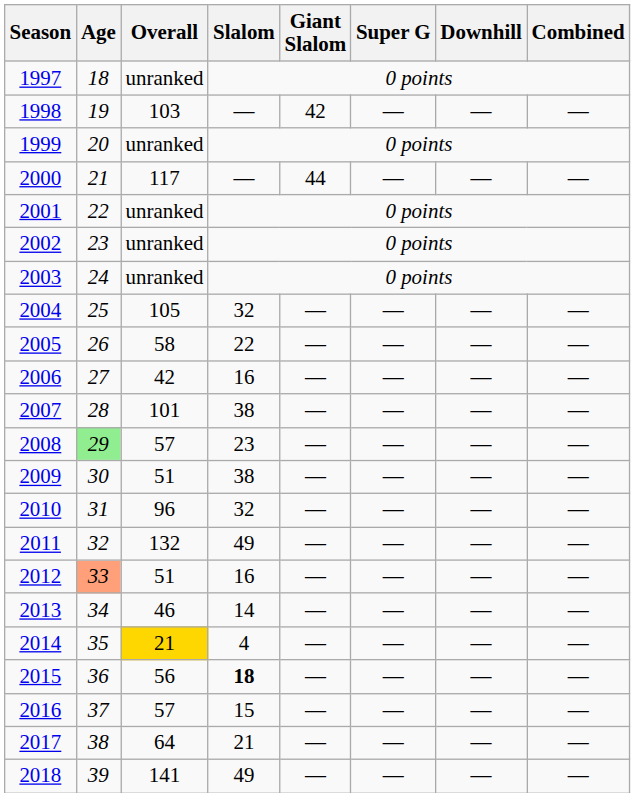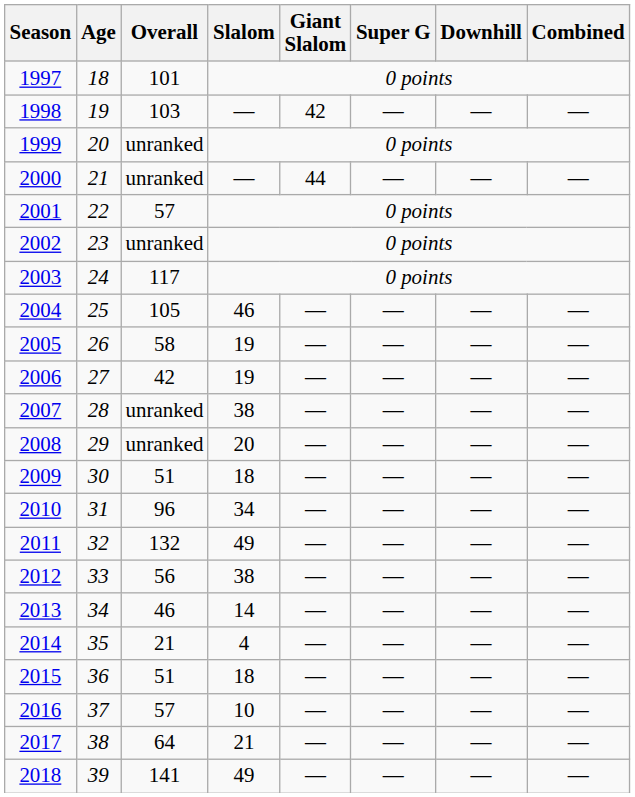1997 | Overall: unranked -> 101
2000 | Overall: 117 -> unranked
2001 | Overall: unranked -> 57
2003 | Overall: unranked -> 117
2004 | Slalom: 32 -> 46
2005 | Slalom: 22 -> 19
2006 | Slalom: 16 -> 19
2007 | Overall: 101 -> unranked
2008 | Age: lightgreen background -> no background
2008 | Overall: 57 -> unranked
2008 | Slalom: 23 -> 20
2009 | Slalom: 38 -> 18
2010 | Slalom: 32 -> 34
2012 | Age: lightsalmon background -> no background
2012 | Overall: 51 -> 56
2012 | Slalom: 16 -> 38
2014 | Overall: gold background -> no background
2015 | Overall: 56 -> 51
2015 | Slalom: bold -> normal
2016 | Slalom: 15 -> 10
